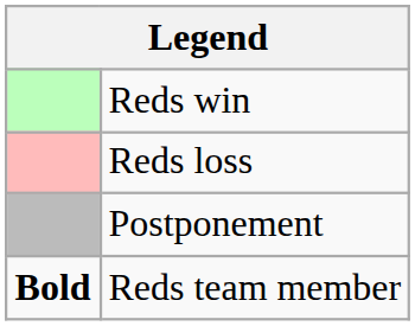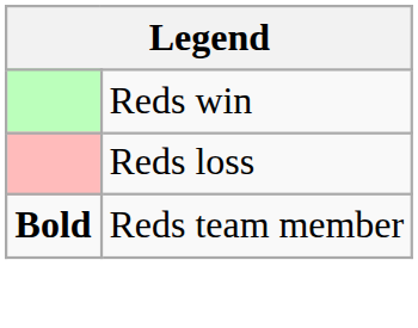- row: Postponement
